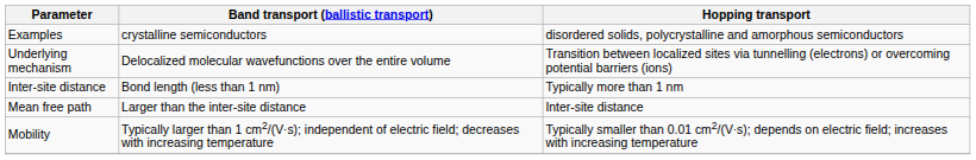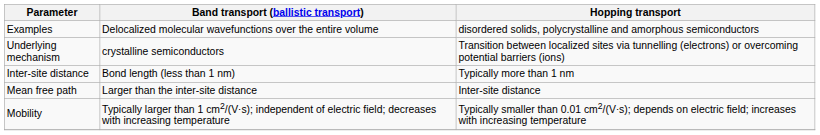Examples | Band transport (ballistic transport): crystalline semiconductors -> Delocalized molecular wavefunctions over the entire volume
Underlying mechanism | Band transport (ballistic transport): Delocalized molecular wavefunctions over the entire volume -> crystalline semiconductors
